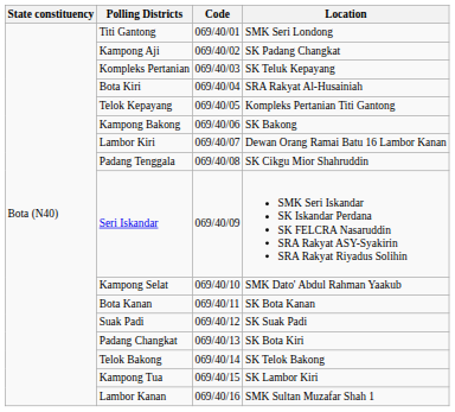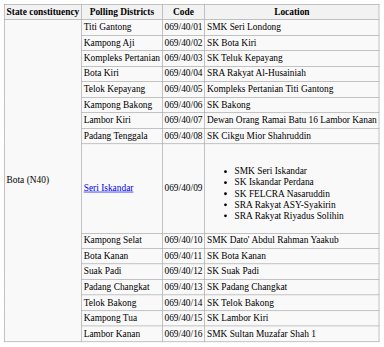Kampong Aji | Location: SK Padang Changkat -> SK Bota Kiri
Padang Changkat | Location: SK Bota Kiri -> SK Padang Changkat
